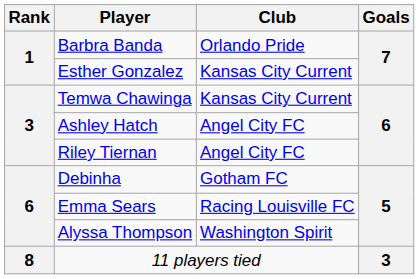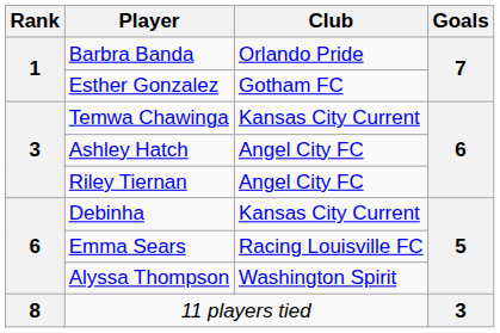Esther Gonzalez | Club: Kansas City Current -> Gotham FC
Debinha | Club: Gotham FC -> Kansas City Current
